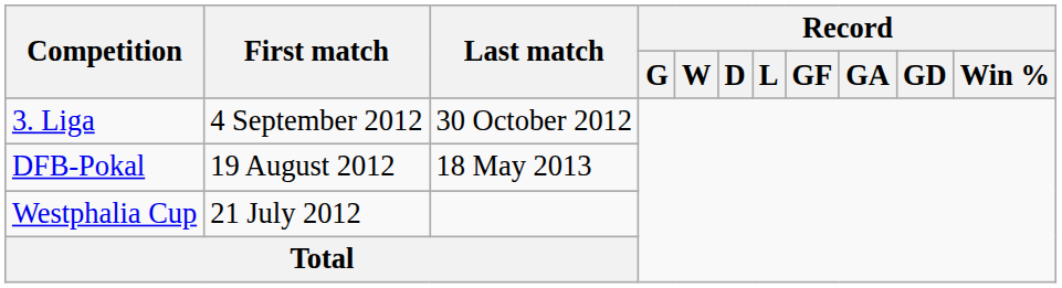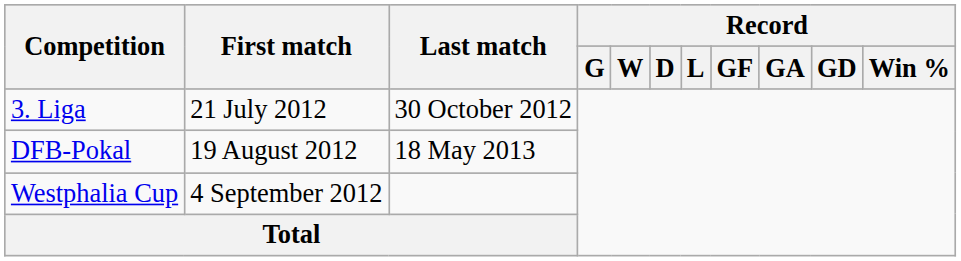3. Liga | First match: 4 September 2012 -> 21 July 2012
Westphalia Cup | First match: 21 July 2012 -> 4 September 2012
